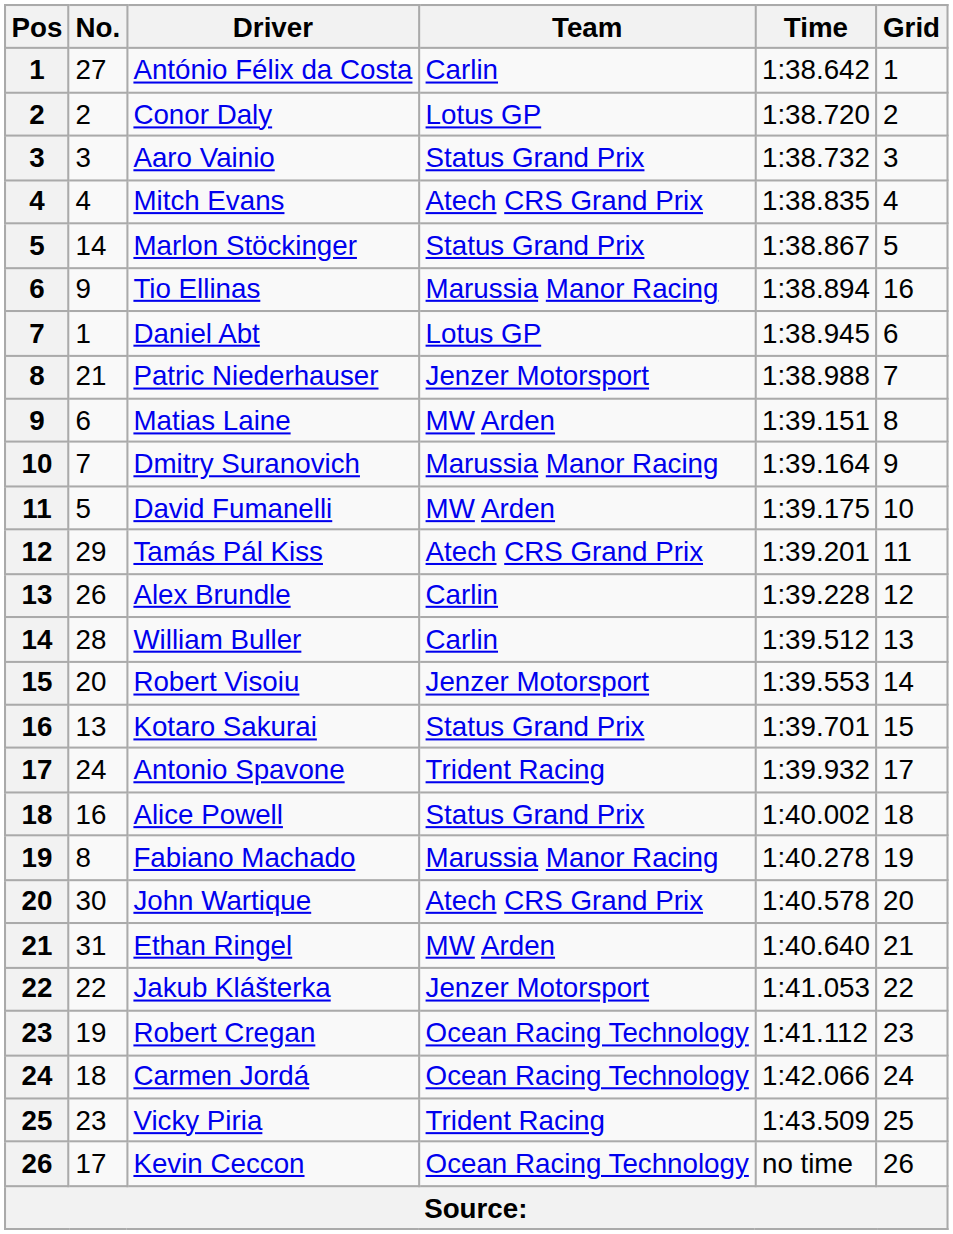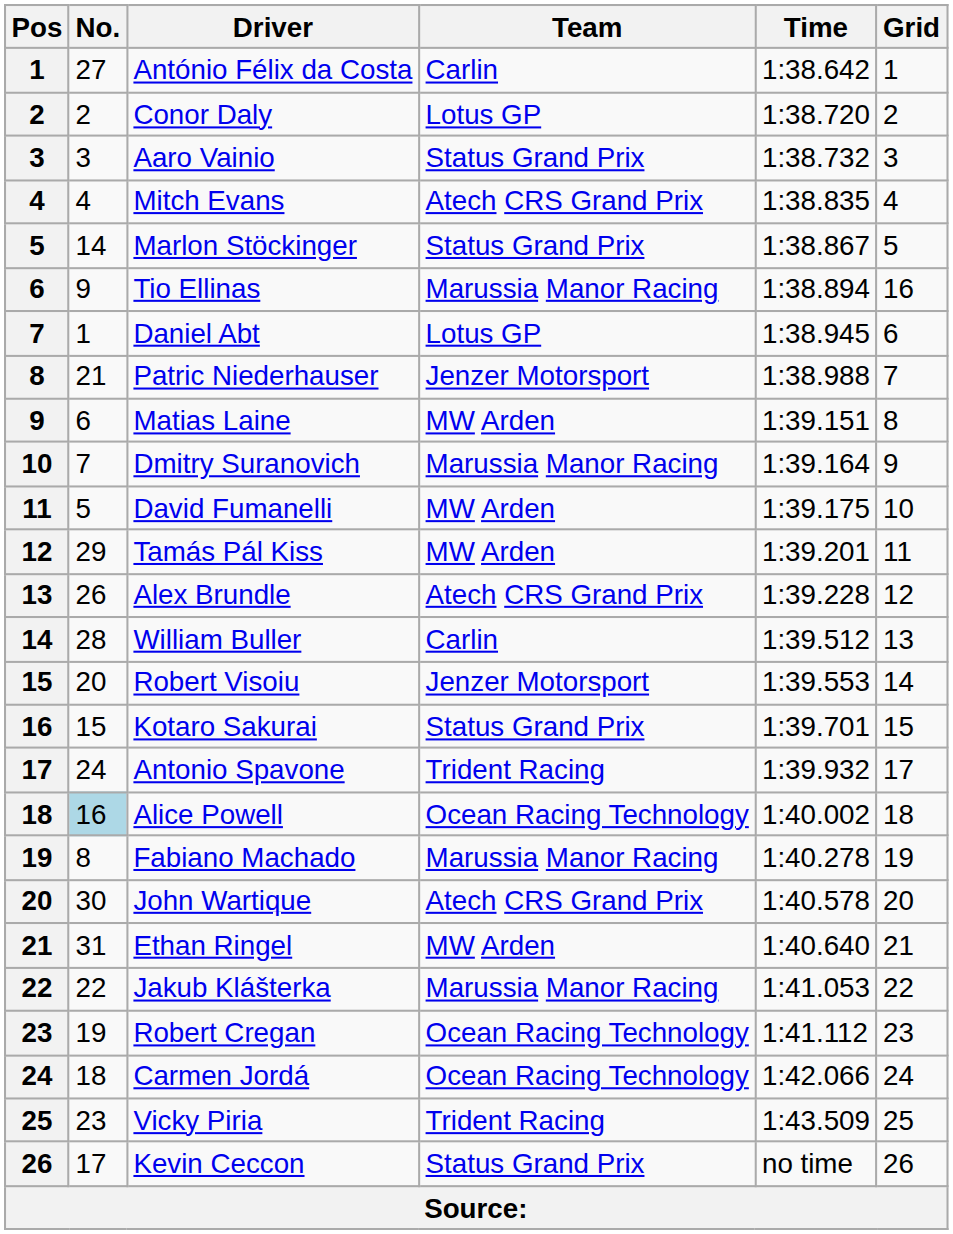Tamás Pál Kiss | Team: Atech CRS Grand Prix -> MW Arden
Alex Brundle | Team: Carlin -> Atech CRS Grand Prix
Kotaro Sakurai | No.: 13 -> 15
Alice Powell | No.: no background -> lightblue background
Alice Powell | Team: Status Grand Prix -> Ocean Racing Technology
Jakub Klášterka | Team: Jenzer Motorsport -> Marussia Manor Racing
Kevin Ceccon | Team: Ocean Racing Technology -> Status Grand Prix
